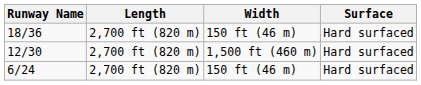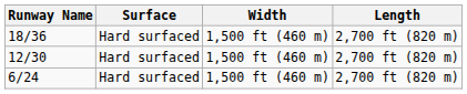columns swapped: Length <-> Surface
18/36 | Width: 150 ft (46 m) -> 1,500 ft (460 m)
6/24 | Width: 150 ft (46 m) -> 1,500 ft (460 m)
